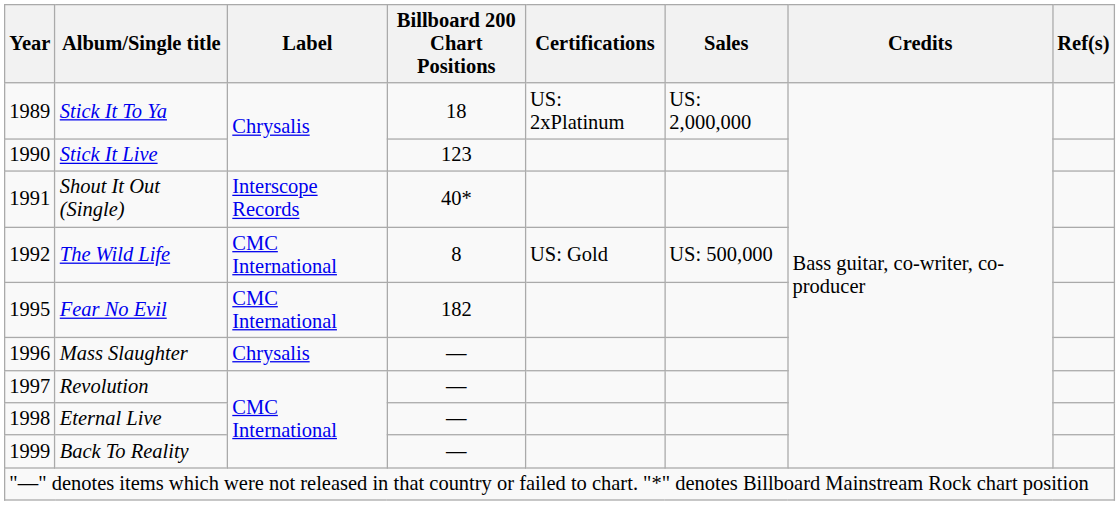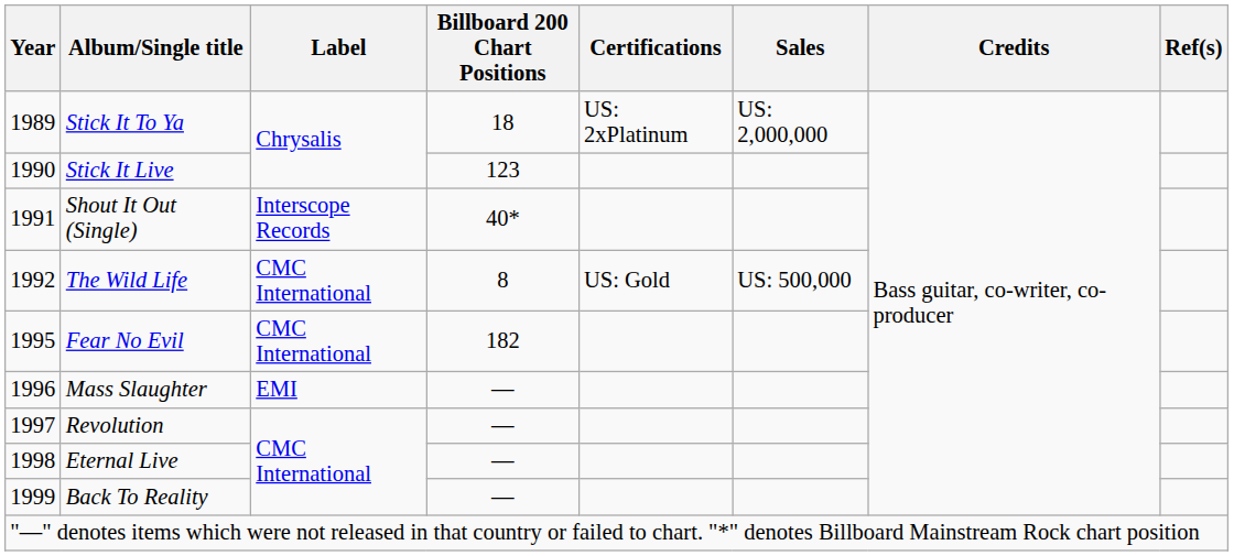Mass Slaughter | Label: Chrysalis -> EMI
